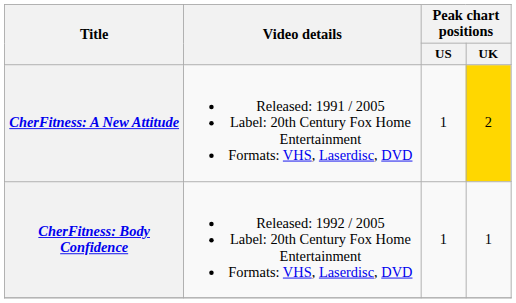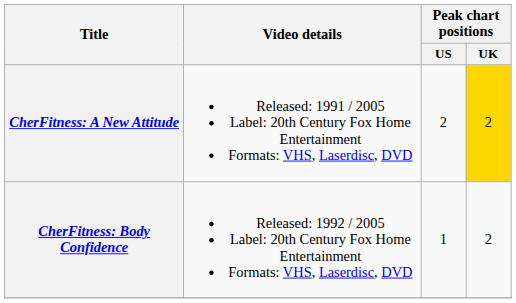CherFitness: A New Attitude | Peak chart positions / US: 1 -> 2
CherFitness: Body Confidence | Peak chart positions / UK: 1 -> 2
